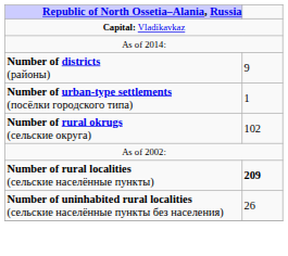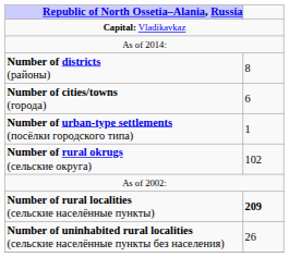Number of districts (районы) | column 2: 9 -> 8
+ row: Number of cities/towns (города) | 6
